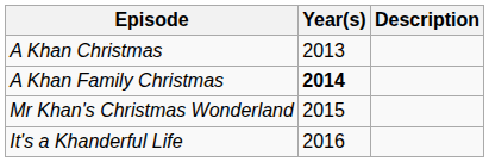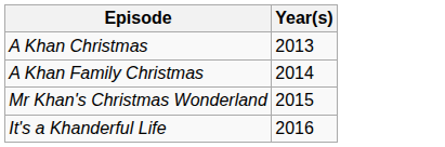- column: Description
A Khan Family Christmas | Year(s): bold -> normal
